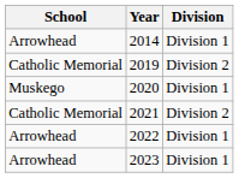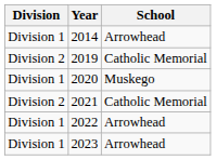columns swapped: School <-> Division
